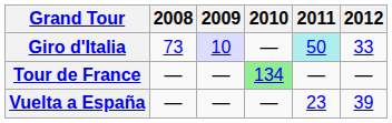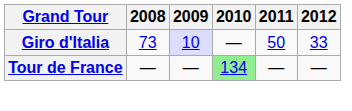Giro d'Italia | 2011: paleturquoise background -> no background
- row: Vuelta a España | — | — | — | 23 | 39
